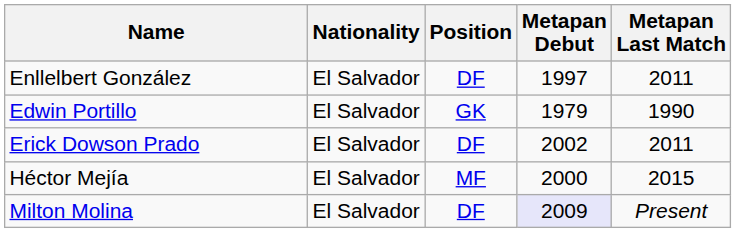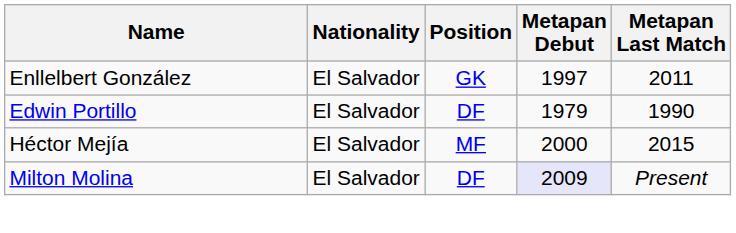Enllelbert González | Position: DF -> GK
Edwin Portillo | Position: GK -> DF
- row: Erick Dowson Prado | El Salvador | DF | 2002 | 2011
